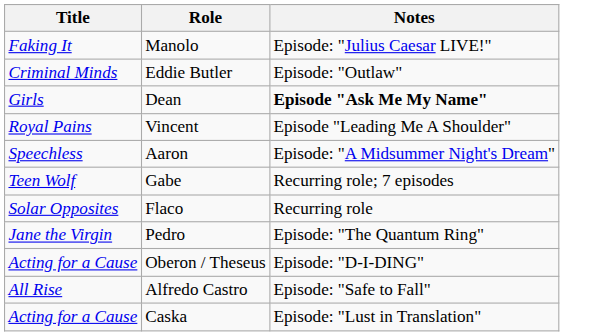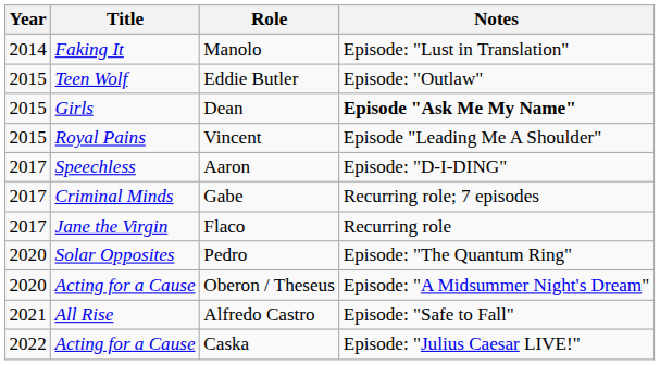+ column: Year | 2014 | 2015 | 2015 | 2015 | 2017 | 2017 | 2017 | 2020 | 2020 | 2021 | 2022
Manolo | Notes: Episode: "Julius Caesar LIVE!" -> Episode: "Lust in Translation"
Eddie Butler | Title: Criminal Minds -> Teen Wolf
Aaron | Notes: Episode: "A Midsummer Night's Dream" -> Episode: "D-I-DING"
Gabe | Title: Teen Wolf -> Criminal Minds
Flaco | Title: Solar Opposites -> Jane the Virgin
Pedro | Title: Jane the Virgin -> Solar Opposites
Oberon / Theseus | Notes: Episode: "D-I-DING" -> Episode: "A Midsummer Night's Dream"
Caska | Notes: Episode: "Lust in Translation" -> Episode: "Julius Caesar LIVE!"
